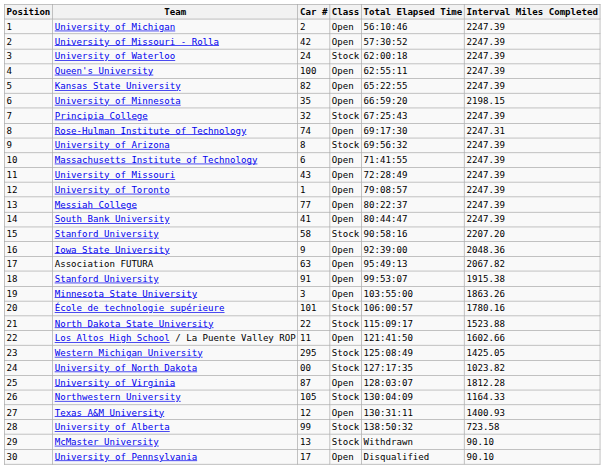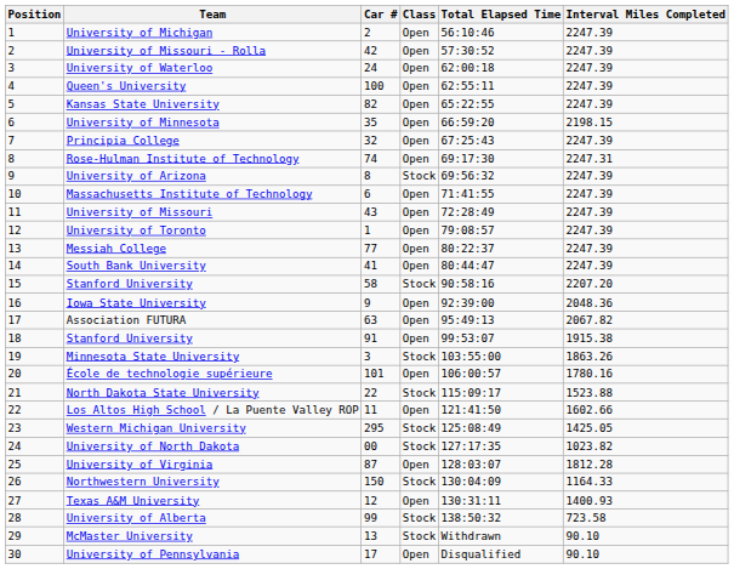University of Waterloo | Class: Stock -> Open
Principia College | Class: Stock -> Open
Minnesota State University | Class: Open -> Stock
École de technologie supérieure | Class: Stock -> Open
Northwestern University | Car #: 105 -> 150
